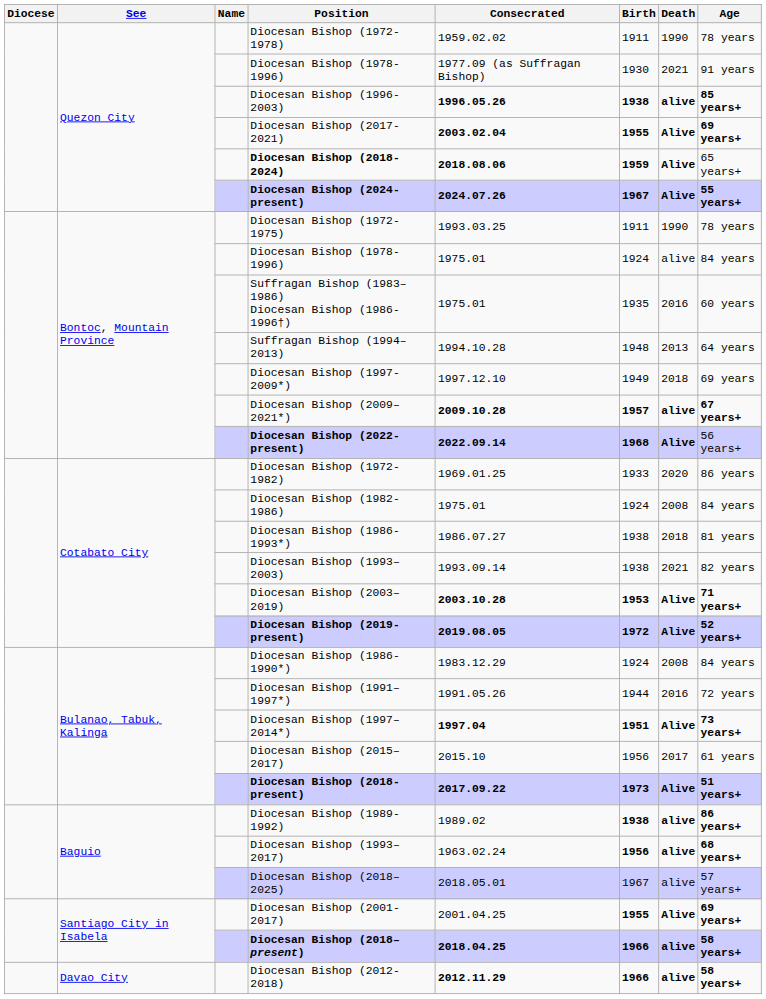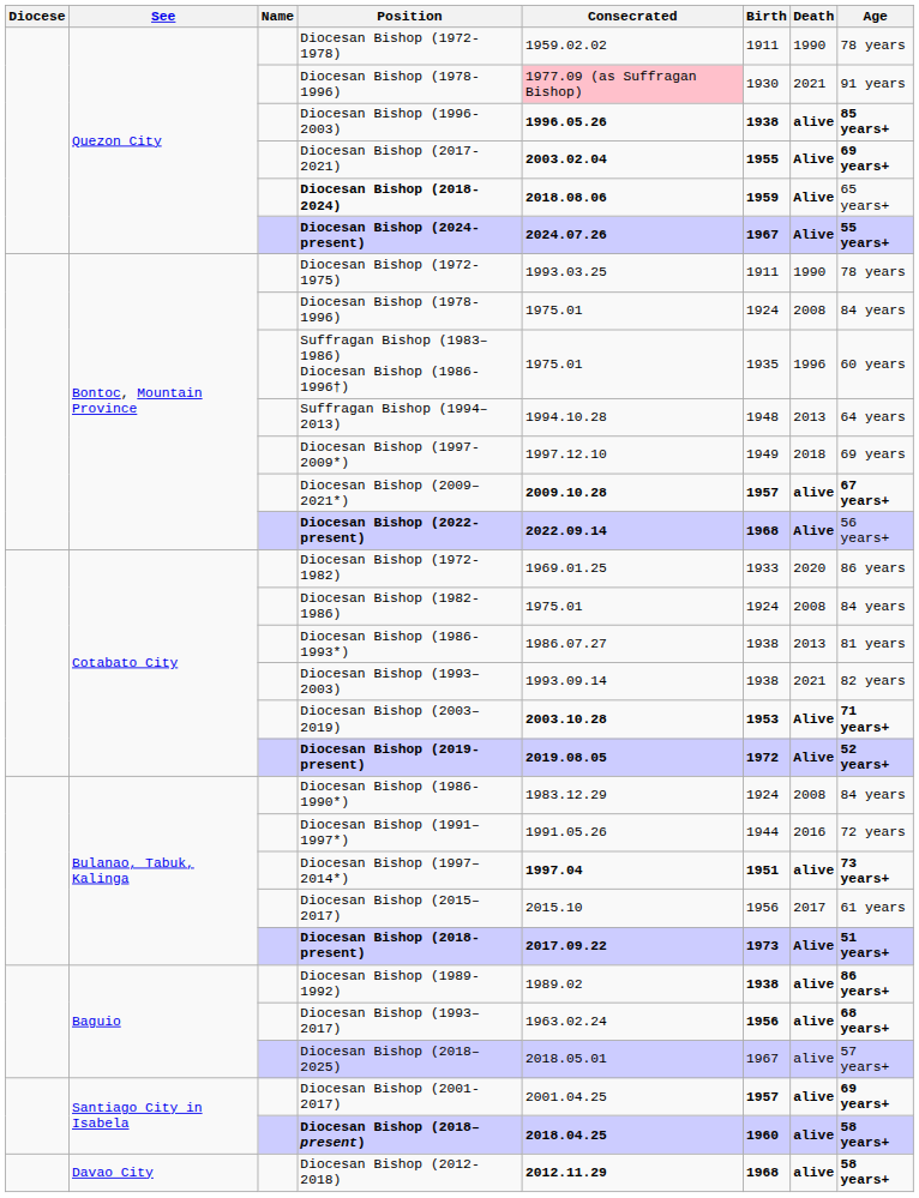Quezon City / Diocesan Bishop (1978-1996) | Consecrated: no background -> pink background
Bontoc, Mountain Province / Diocesan Bishop (1978-1996) | Death: alive -> 2008
Suffragan Bishop (1983–1986) Diocesan Bishop (1986-1996†) | Death: 2016 -> 1996
Diocesan Bishop (1986-1993*) | Death: 2018 -> 2013
Diocesan Bishop (1997–2014*) | Death: Alive -> alive
Diocesan Bishop (2001-2017) | Birth: 1955 -> 1957
Diocesan Bishop (2001-2017) | Death: Alive -> alive
Diocesan Bishop (2018–present) | Birth: 1966 -> 1960
Diocesan Bishop (2012-2018) | Birth: 1966 -> 1968
